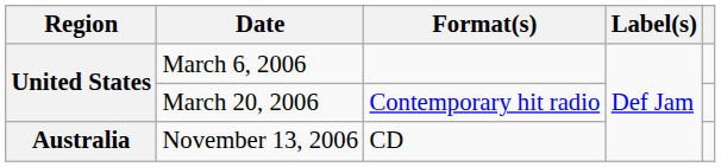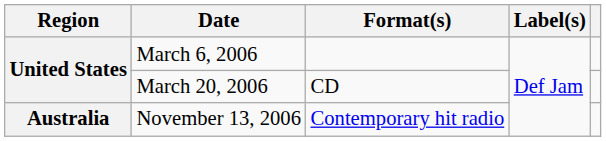March 20, 2006 | Format(s): Contemporary hit radio -> CD
November 13, 2006 | Format(s): CD -> Contemporary hit radio
